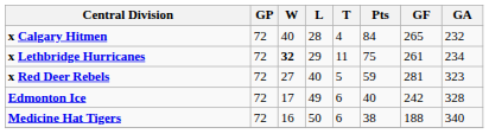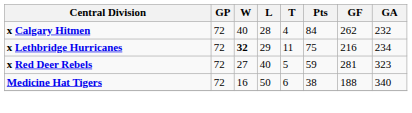x Calgary Hitmen | GF: 265 -> 262
x Lethbridge Hurricanes | GF: 261 -> 216
- row: Edmonton Ice | 72 | 17 | 49 | 6 | 40 | 242 | 328
